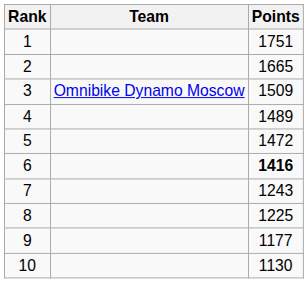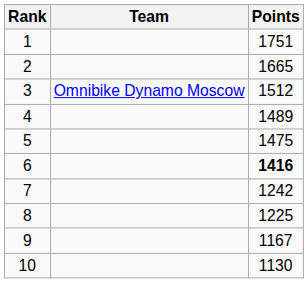3 | Points: 1509 -> 1512
5 | Points: 1472 -> 1475
7 | Points: 1243 -> 1242
9 | Points: 1177 -> 1167
